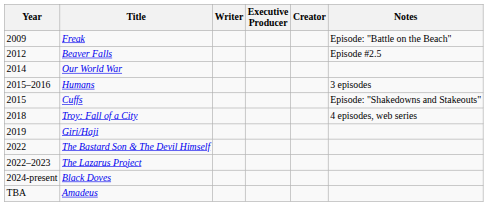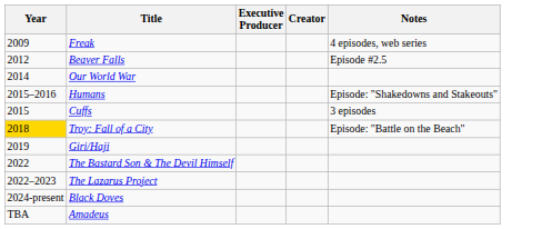- column: Writer
Freak | Notes: Episode: "Battle on the Beach" -> 4 episodes, web series
Humans | Notes: 3 episodes -> Episode: "Shakedowns and Stakeouts"
Cuffs | Notes: Episode: "Shakedowns and Stakeouts" -> 3 episodes
Troy: Fall of a City | Year: no background -> gold background
Troy: Fall of a City | Notes: 4 episodes, web series -> Episode: "Battle on the Beach"
